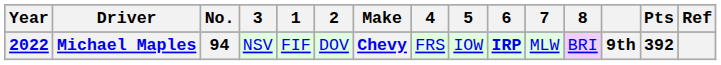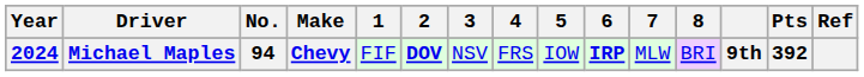columns swapped: Make <-> 3
Michael Maples | Year: 2022 -> 2024
Michael Maples | 2: normal -> bold
